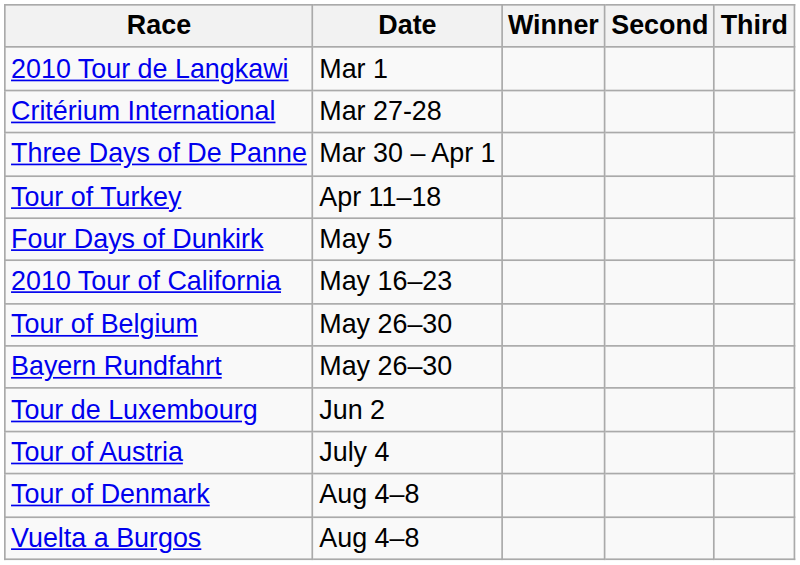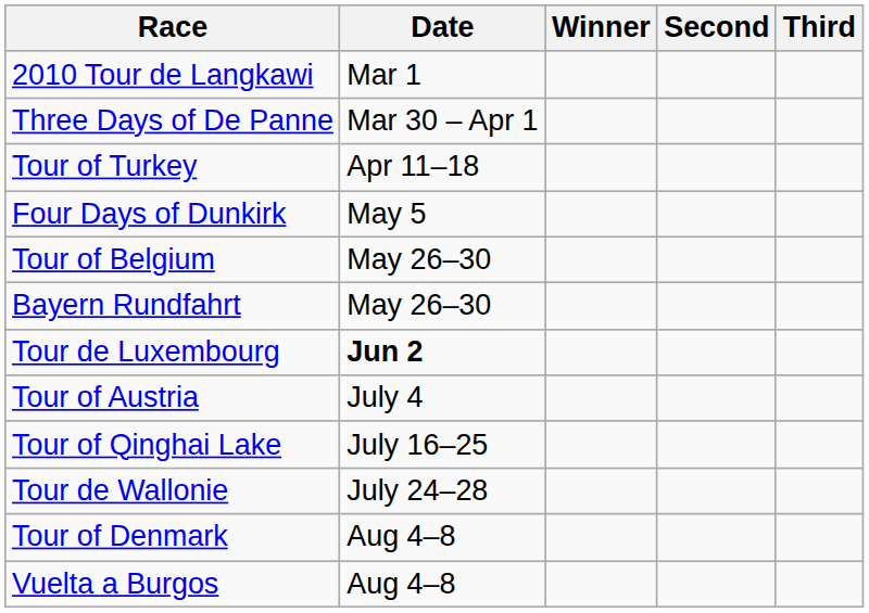- row: Critérium International | Mar 27-28
- row: 2010 Tour of California | May 16–23
Tour de Luxembourg | Date: normal -> bold
+ row: Tour of Qinghai Lake | July 16–25
+ row: Tour de Wallonie | July 24–28
